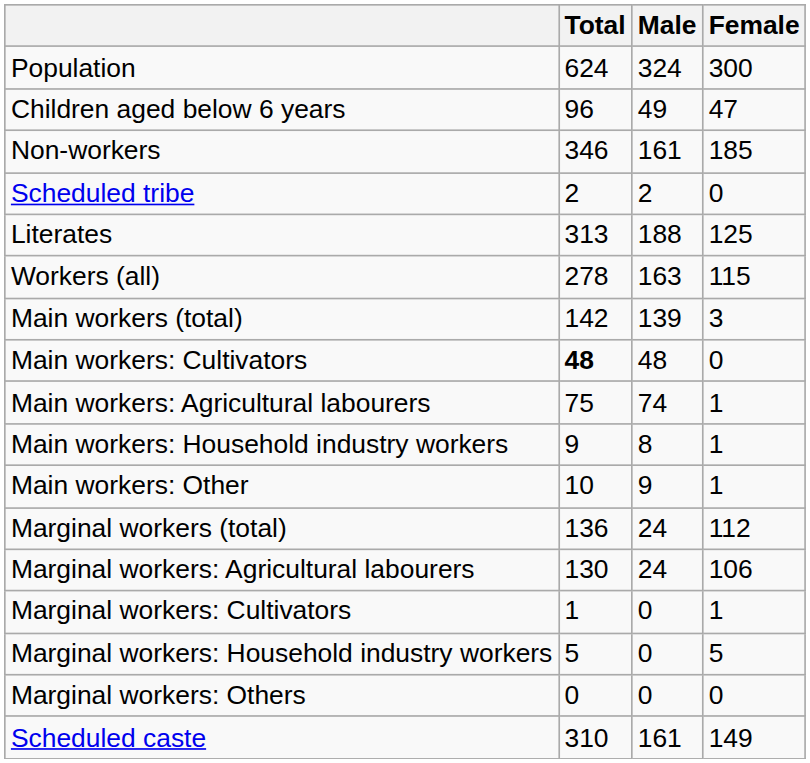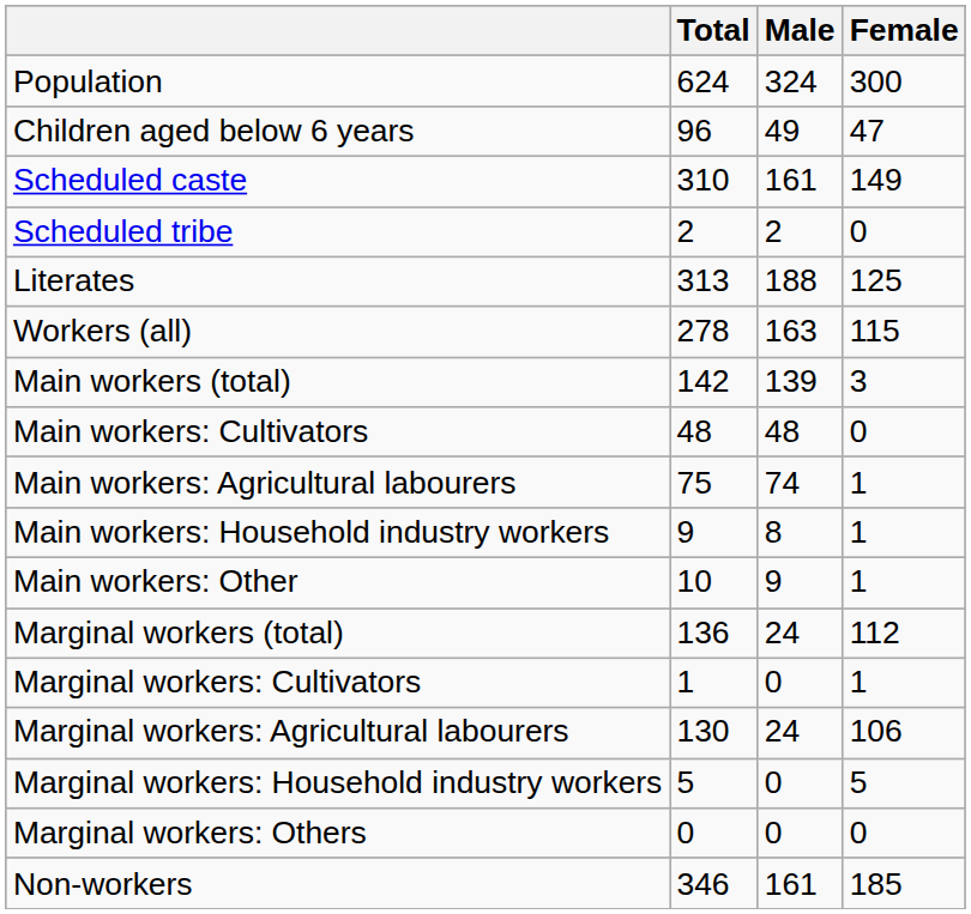rows swapped: Scheduled caste <-> Non-workers
Main workers: Cultivators | Total: bold -> normal
rows swapped: Marginal workers: Cultivators <-> Marginal workers: Agricultural labourers
